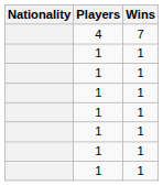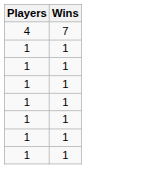- column: Nationality
